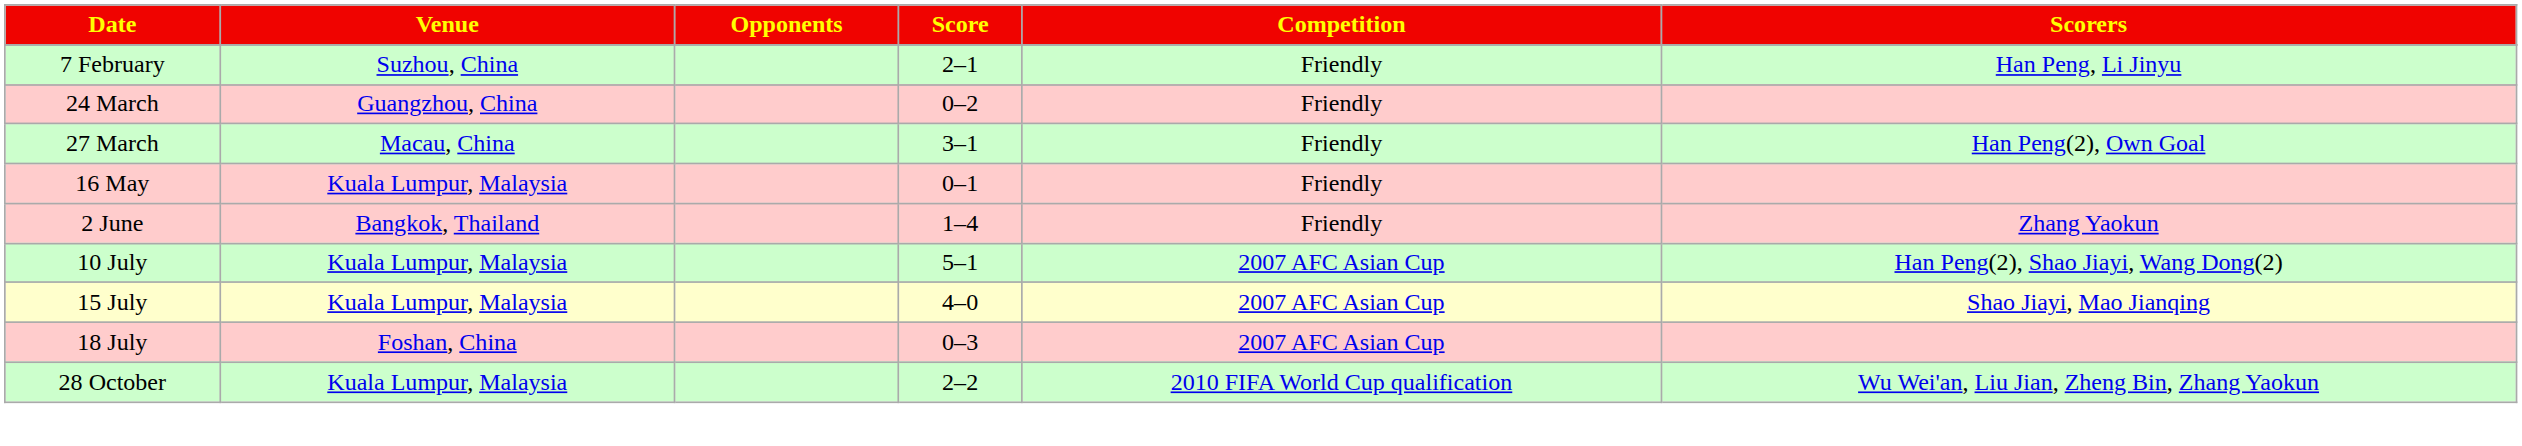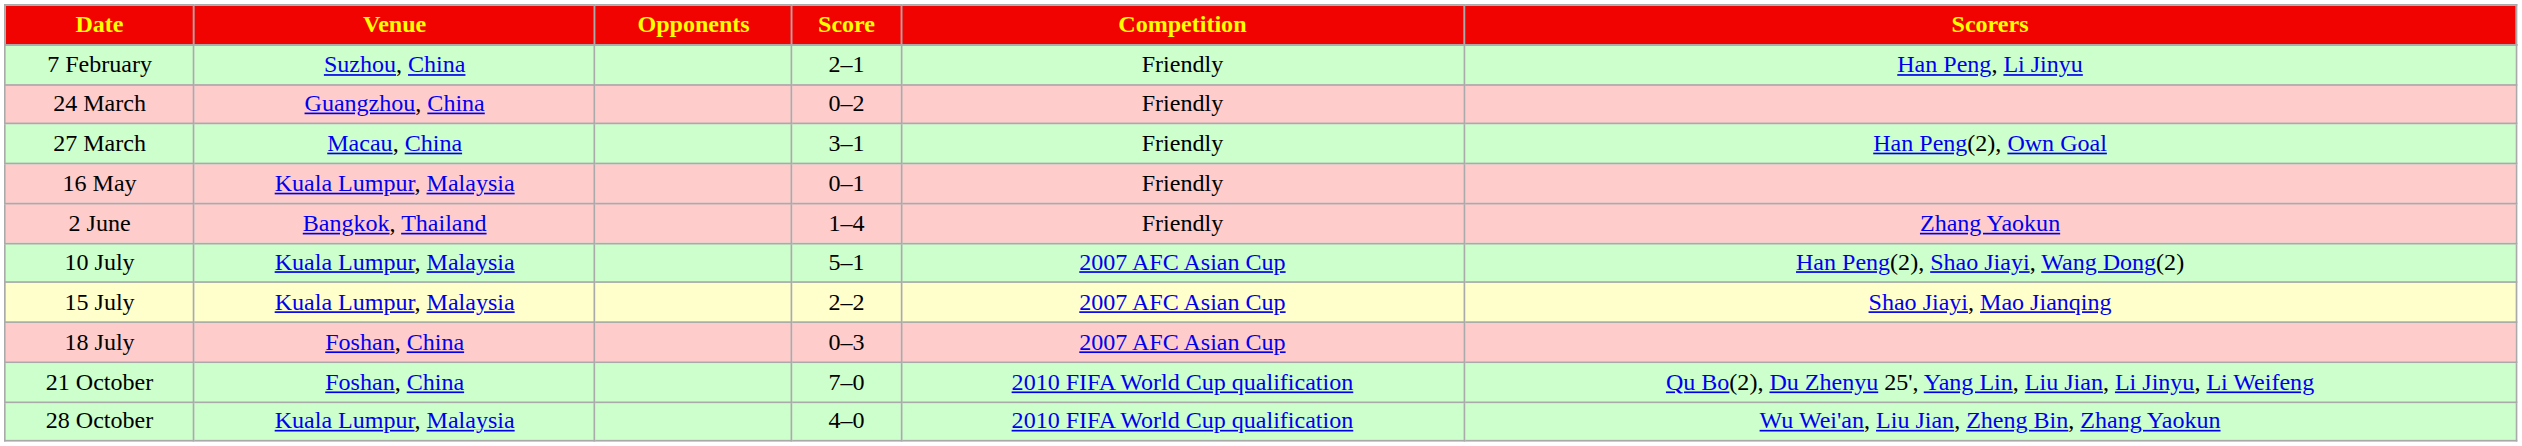15 July | Score: 4–0 -> 2–2
+ row: 21 October | Foshan, China | 7–0 | 2010 FIFA World Cup qualification | Qu Bo(2), Du Zhenyu 25', Yang Lin, Liu Jian, Li Jinyu, Li Weifeng
28 October | Score: 2–2 -> 4–0
